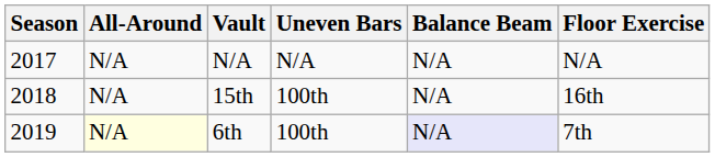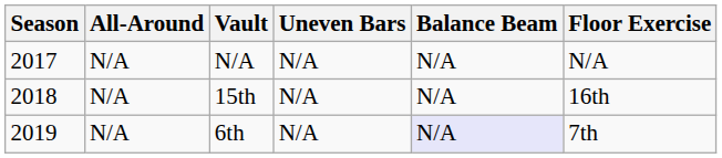15th | Uneven Bars: 100th -> N/A
6th | All-Around: lightyellow background -> no background
6th | Uneven Bars: 100th -> N/A
